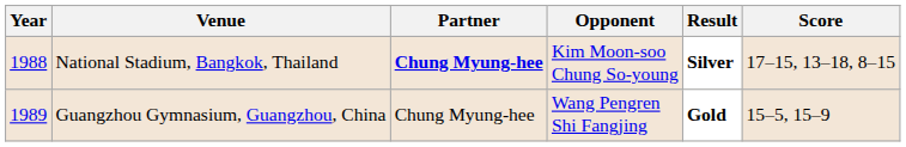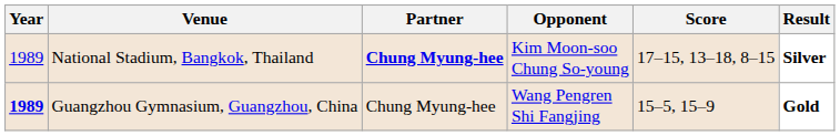columns swapped: Score <-> Result
National Stadium, Bangkok, Thailand | Year: 1988 -> 1989
Guangzhou Gymnasium, Guangzhou, China | Year: normal -> bold
